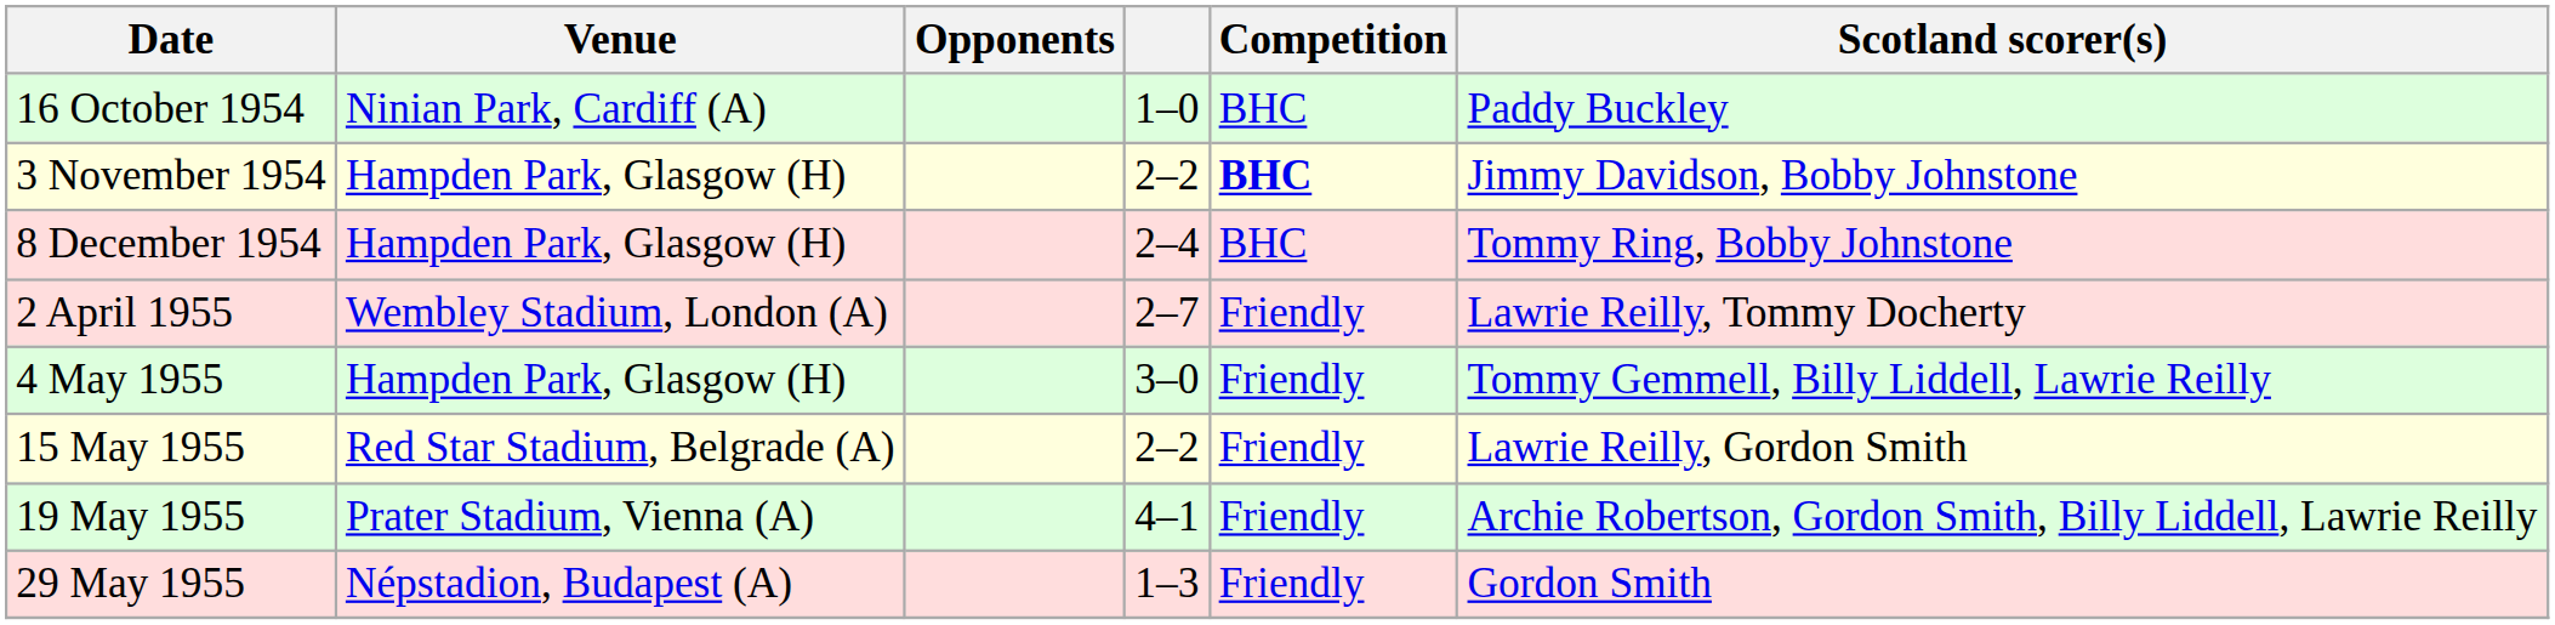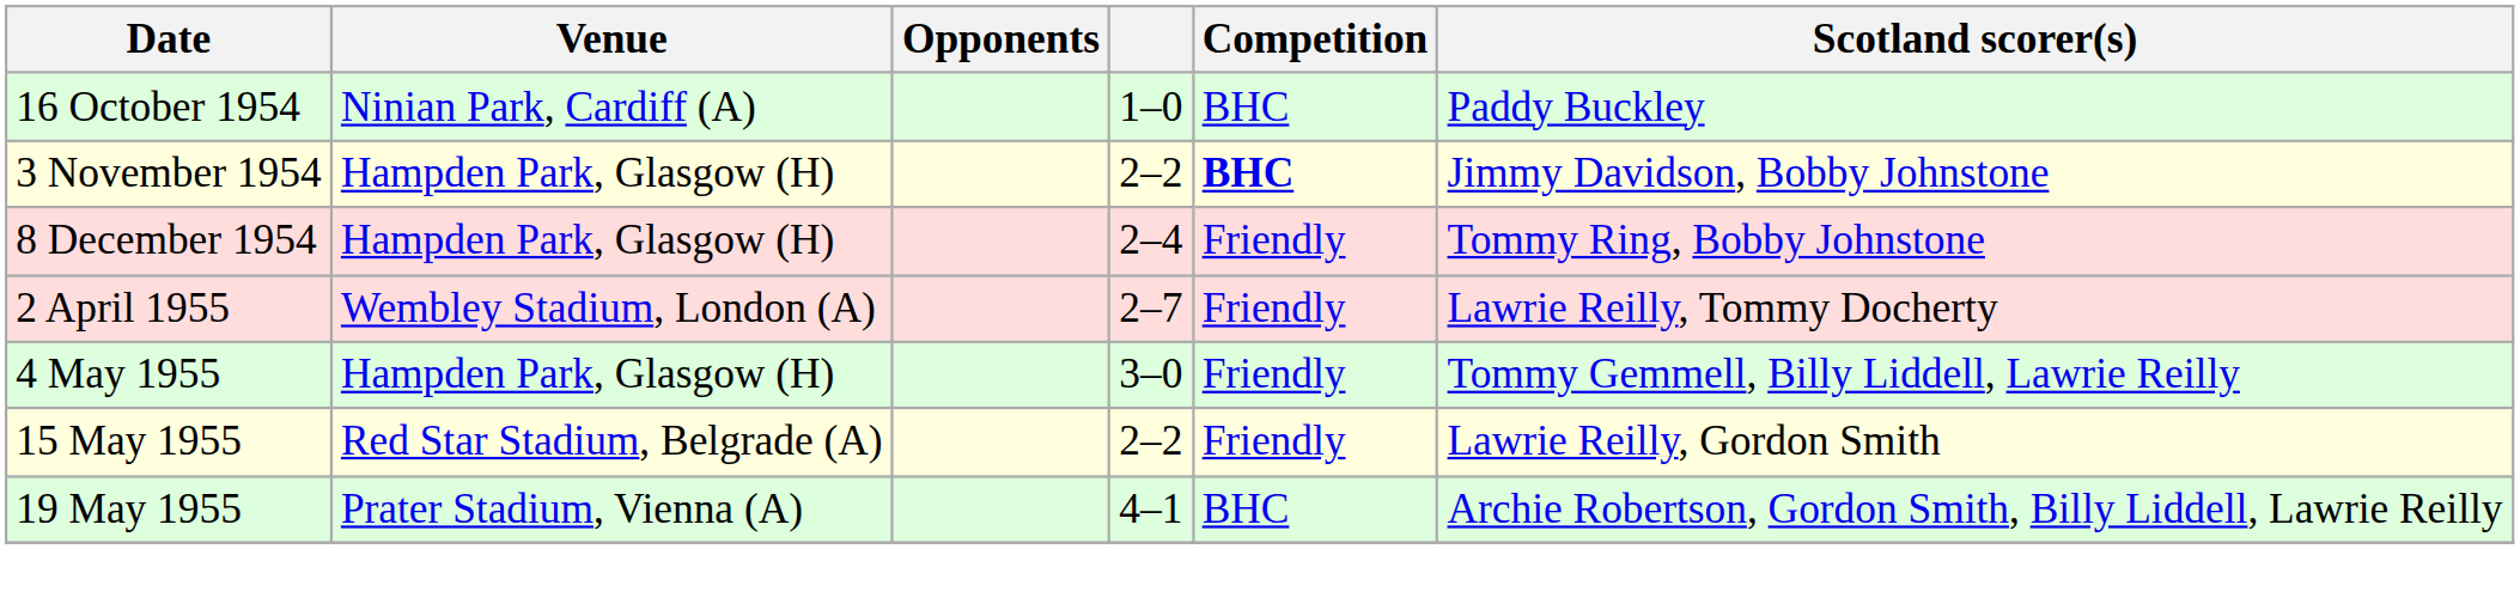8 December 1954 | Competition: BHC -> Friendly
19 May 1955 | Competition: Friendly -> BHC
- row: 29 May 1955 | Népstadion, Budapest (A) | 1–3 | Friendly | Gordon Smith
